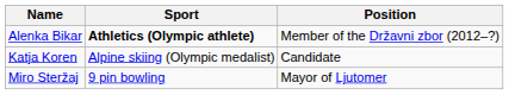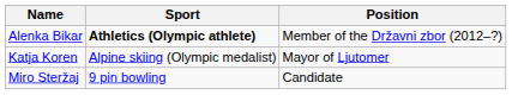Katja Koren | Position: Candidate -> Mayor of Ljutomer
Miro Steržaj | Position: Mayor of Ljutomer -> Candidate
